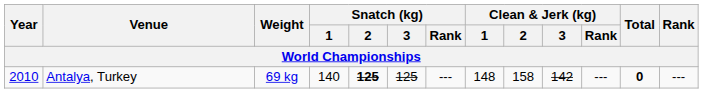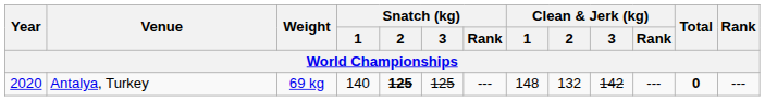Antalya, Turkey | Year: 2010 -> 2020
Antalya, Turkey | Clean & Jerk (kg) / 2: 158 -> 132
